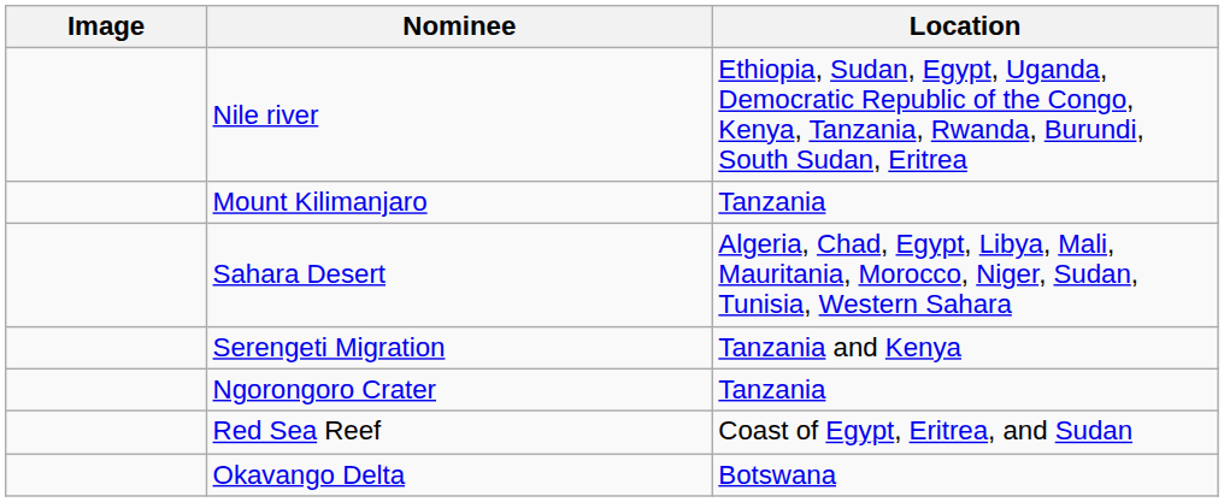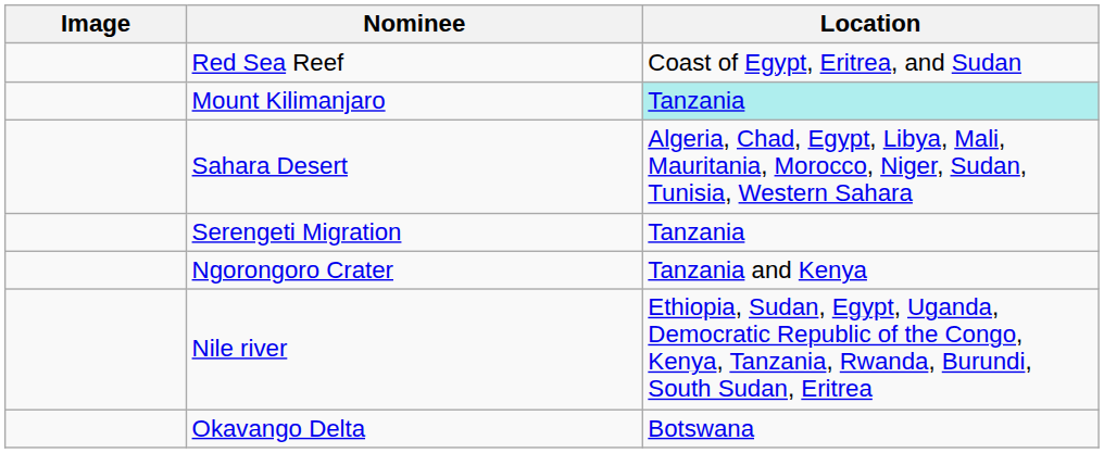rows swapped: Red Sea Reef <-> Nile river
Mount Kilimanjaro | Location: no background -> paleturquoise background
Serengeti Migration | Location: Tanzania and Kenya -> Tanzania
Ngorongoro Crater | Location: Tanzania -> Tanzania and Kenya
